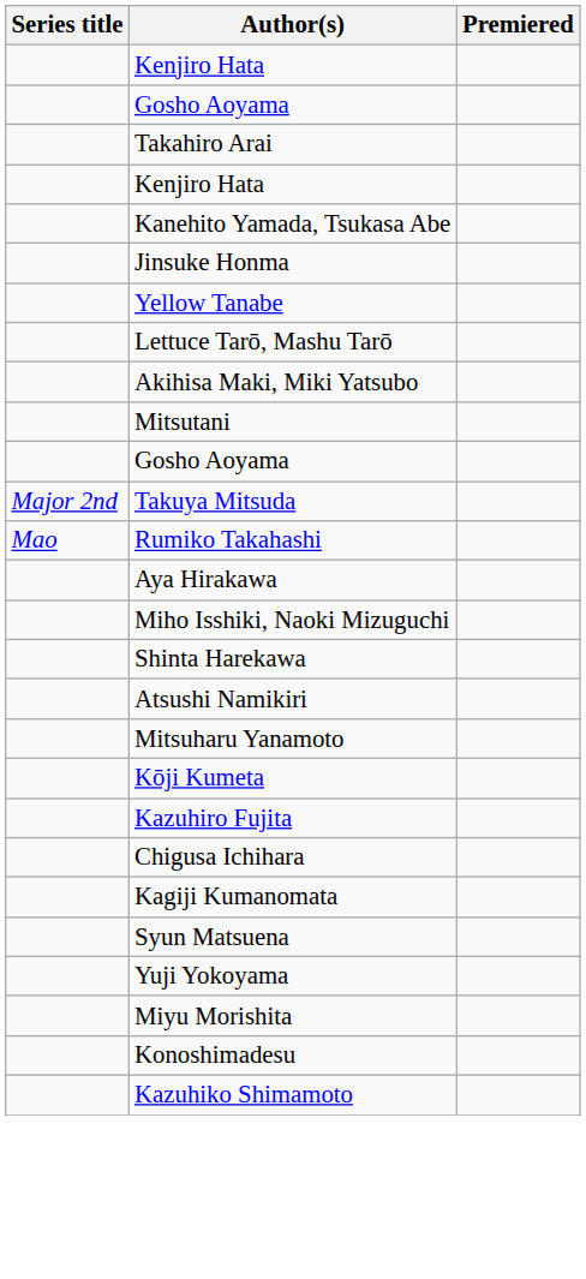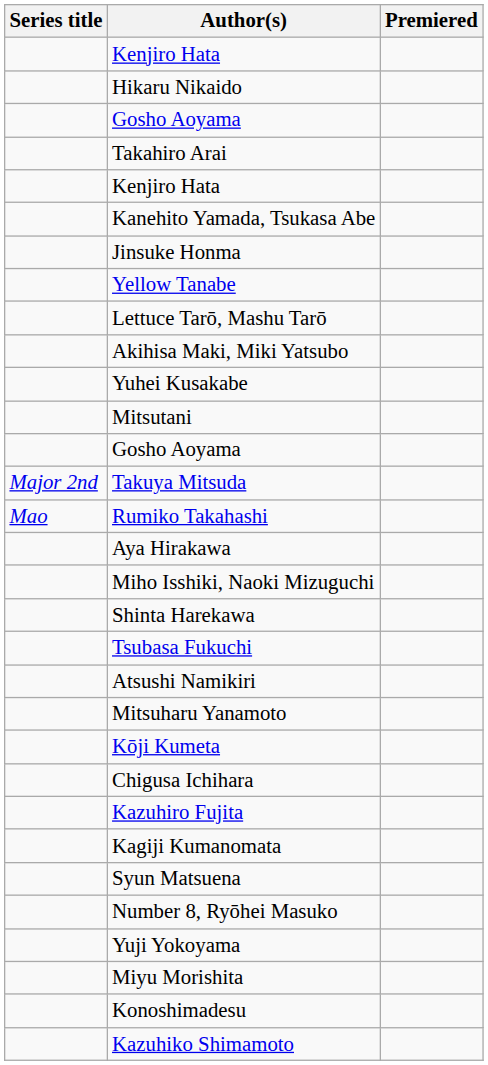+ row: Hikaru Nikaido
+ row: Yuhei Kusakabe
+ row: Tsubasa Fukuchi
rows swapped: Chigusa Ichihara <-> Kazuhiro Fujita
+ row: Number 8, Ryōhei Masuko
